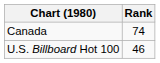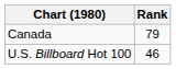Canada | Rank: 74 -> 79
